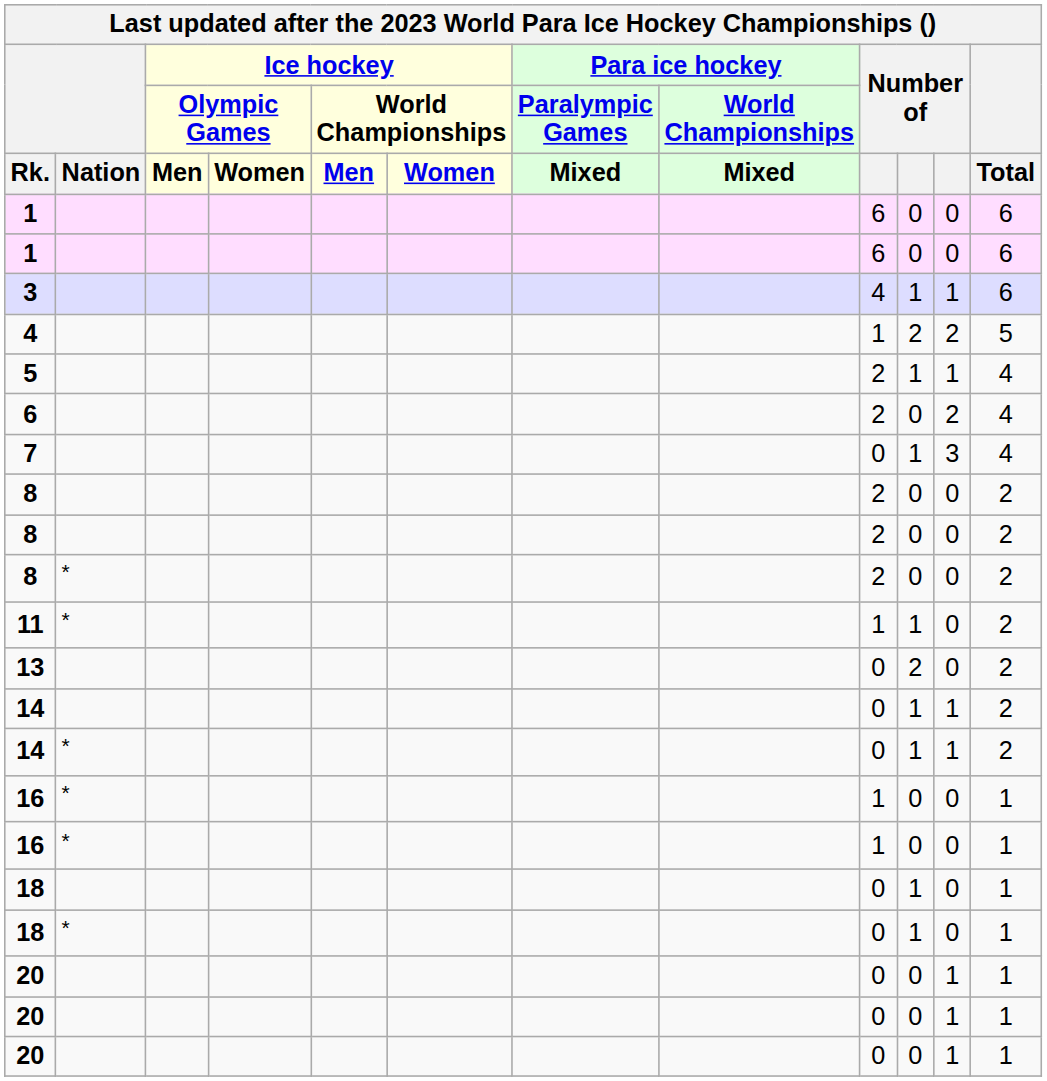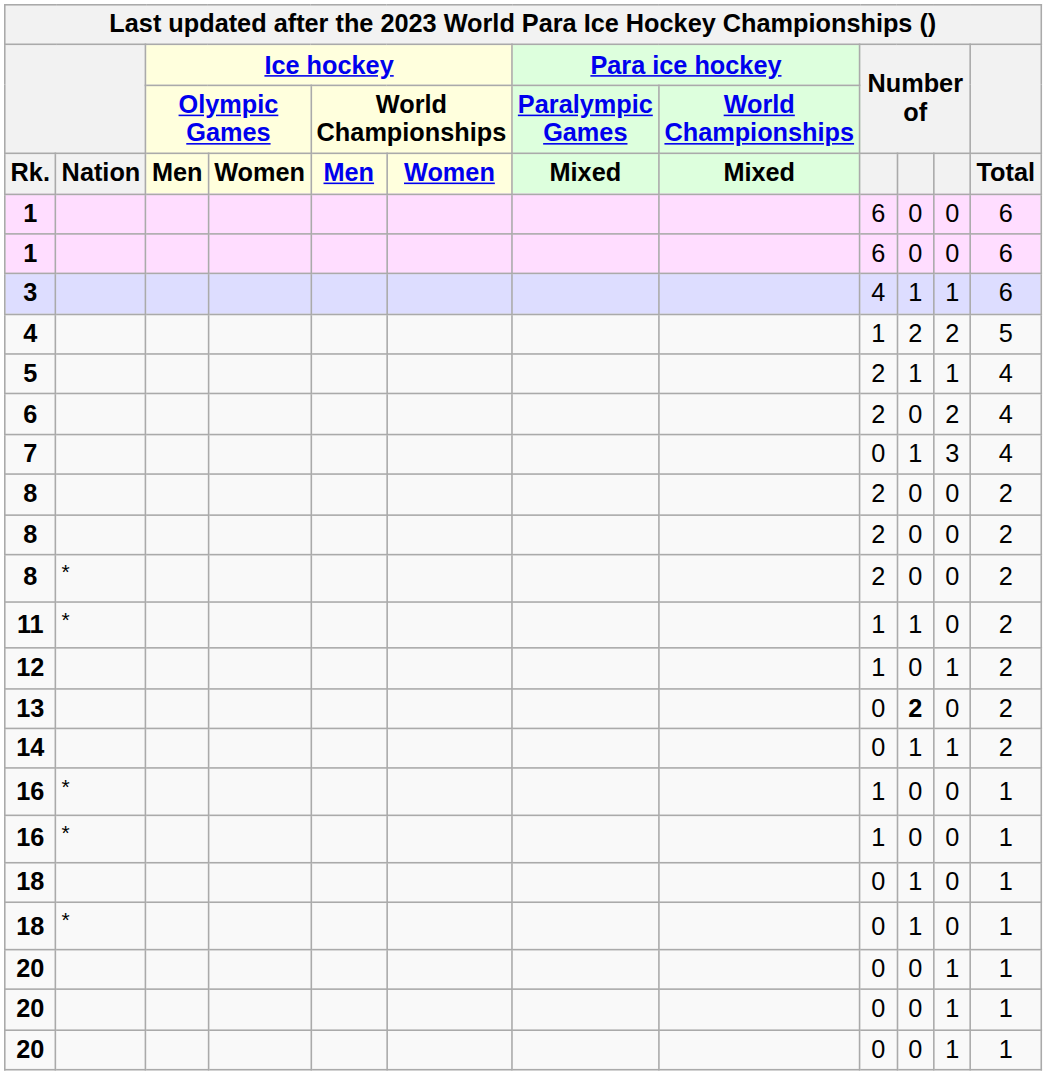+ row: 12 | 1 | 0 | 1 | 2
13 | column 10: normal -> bold
- row: 14 | * | 0 | 1 | 1 | 2
